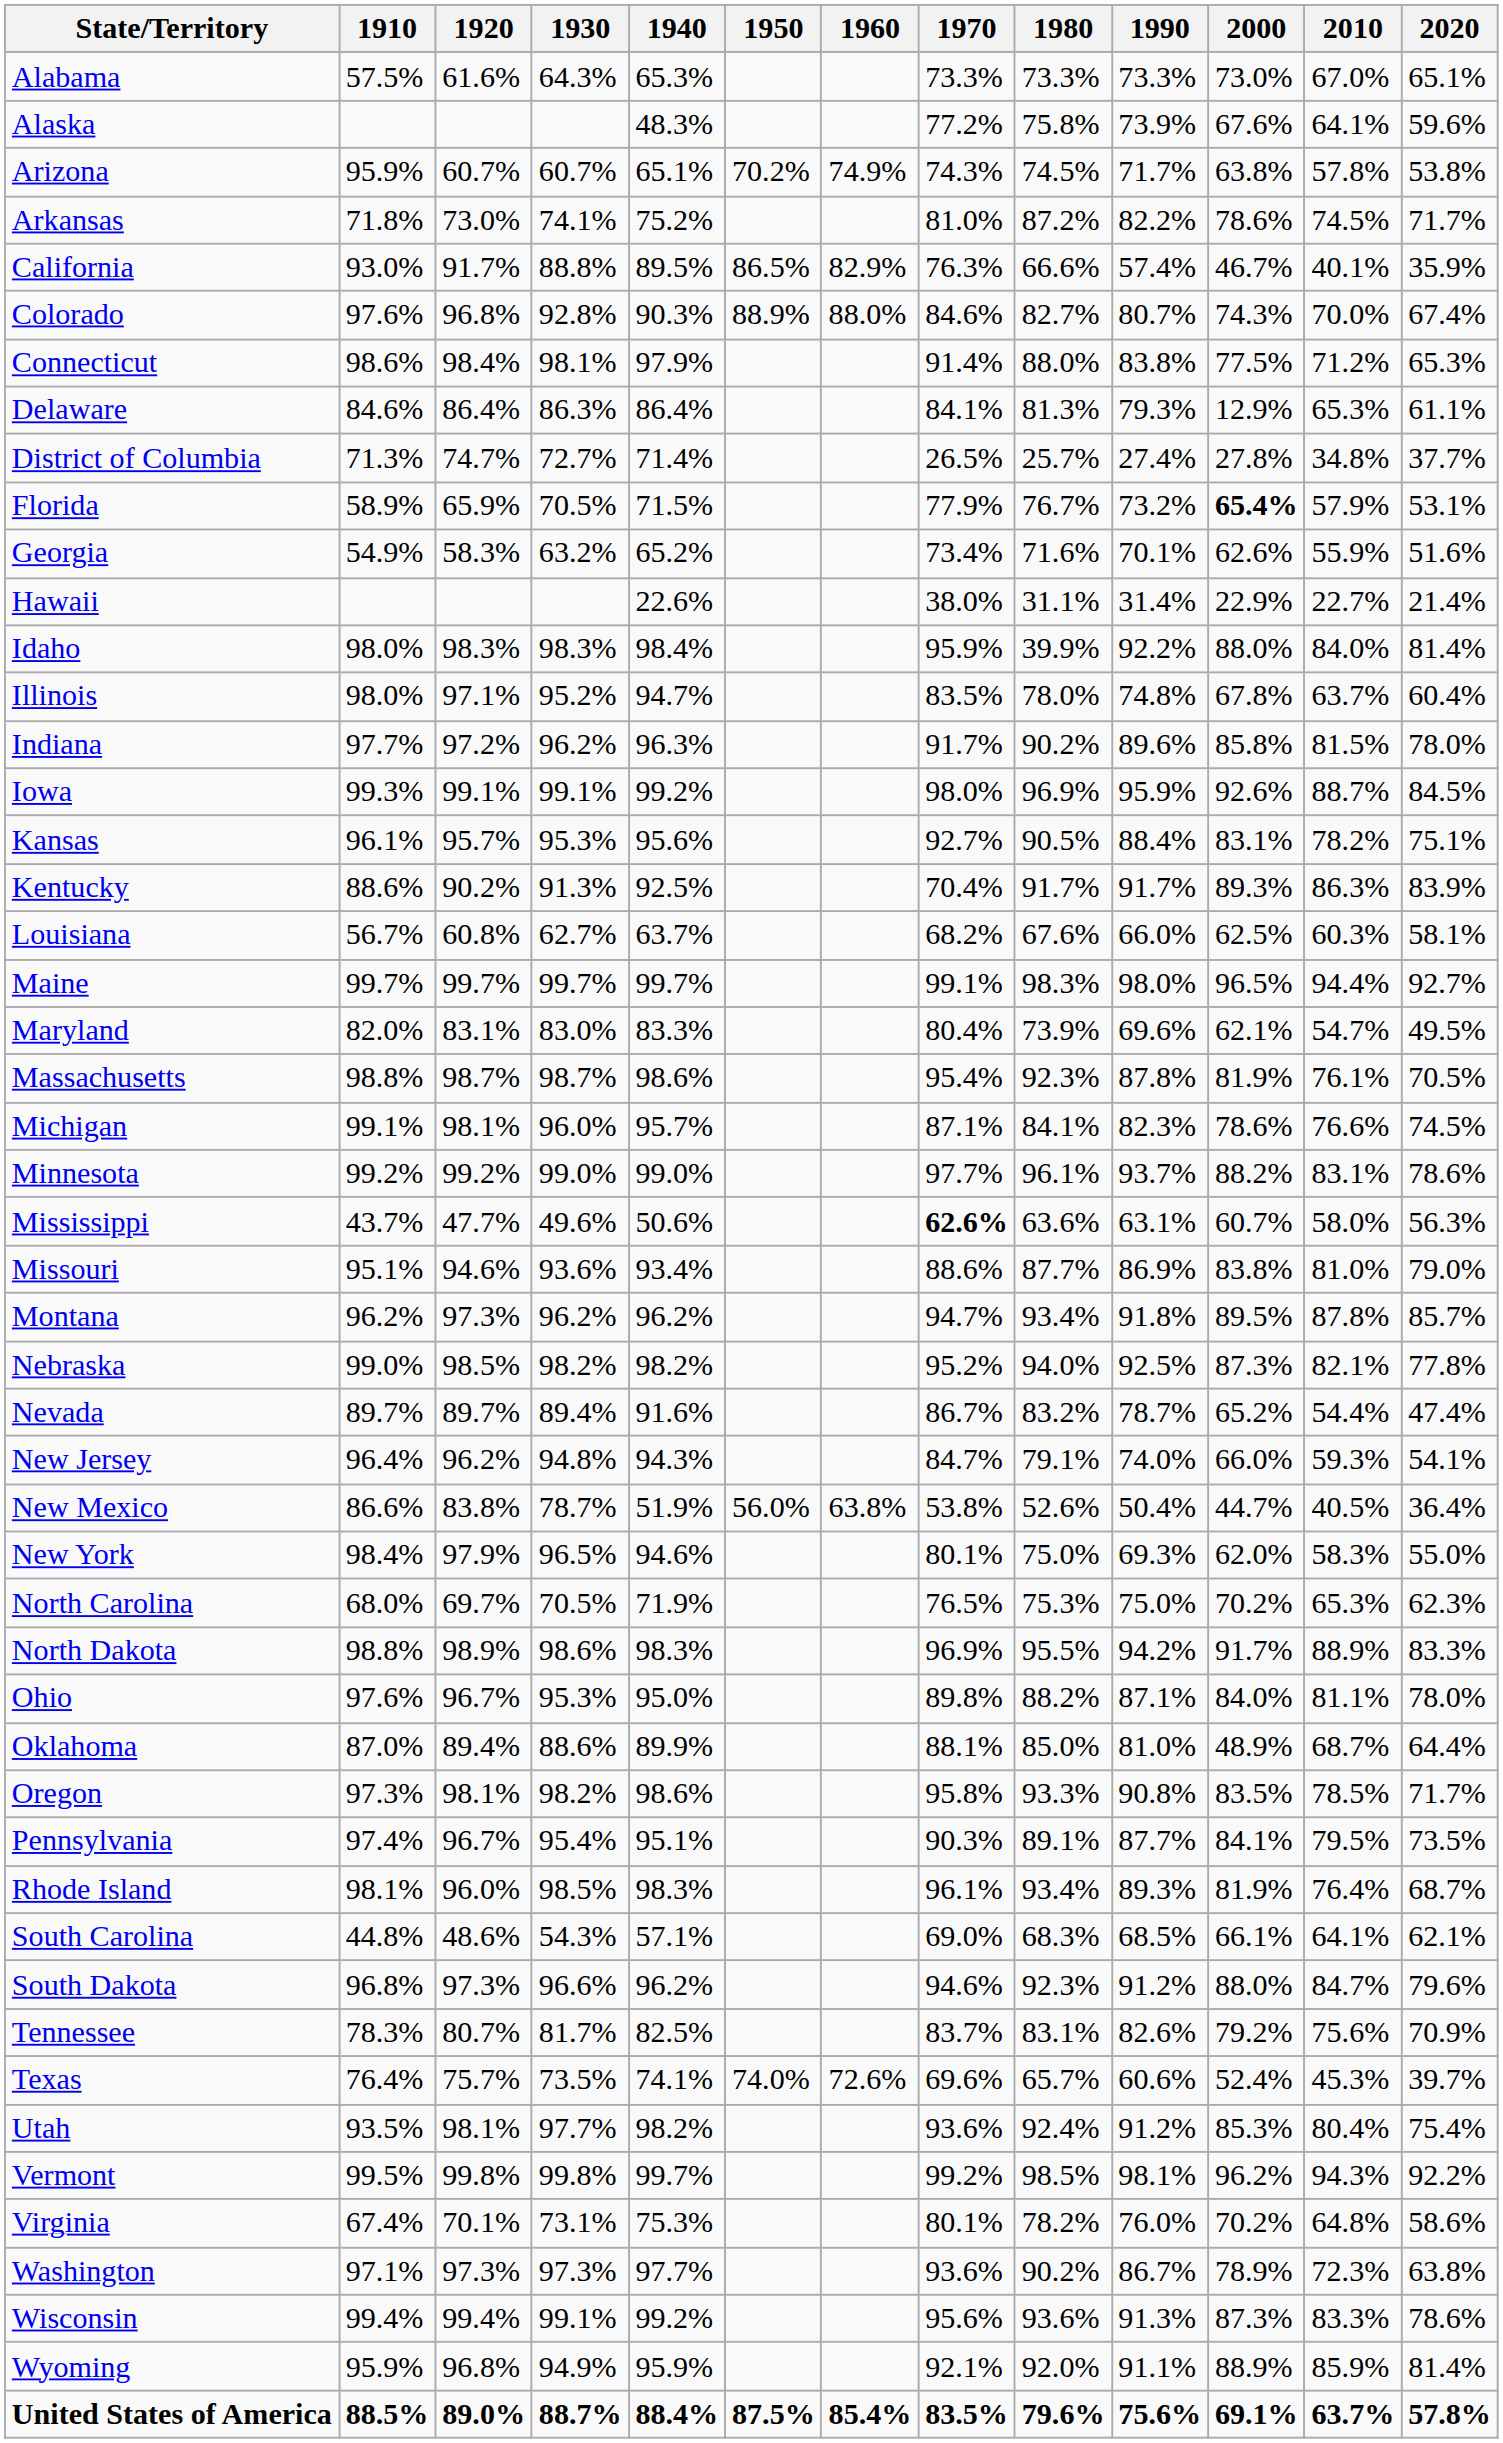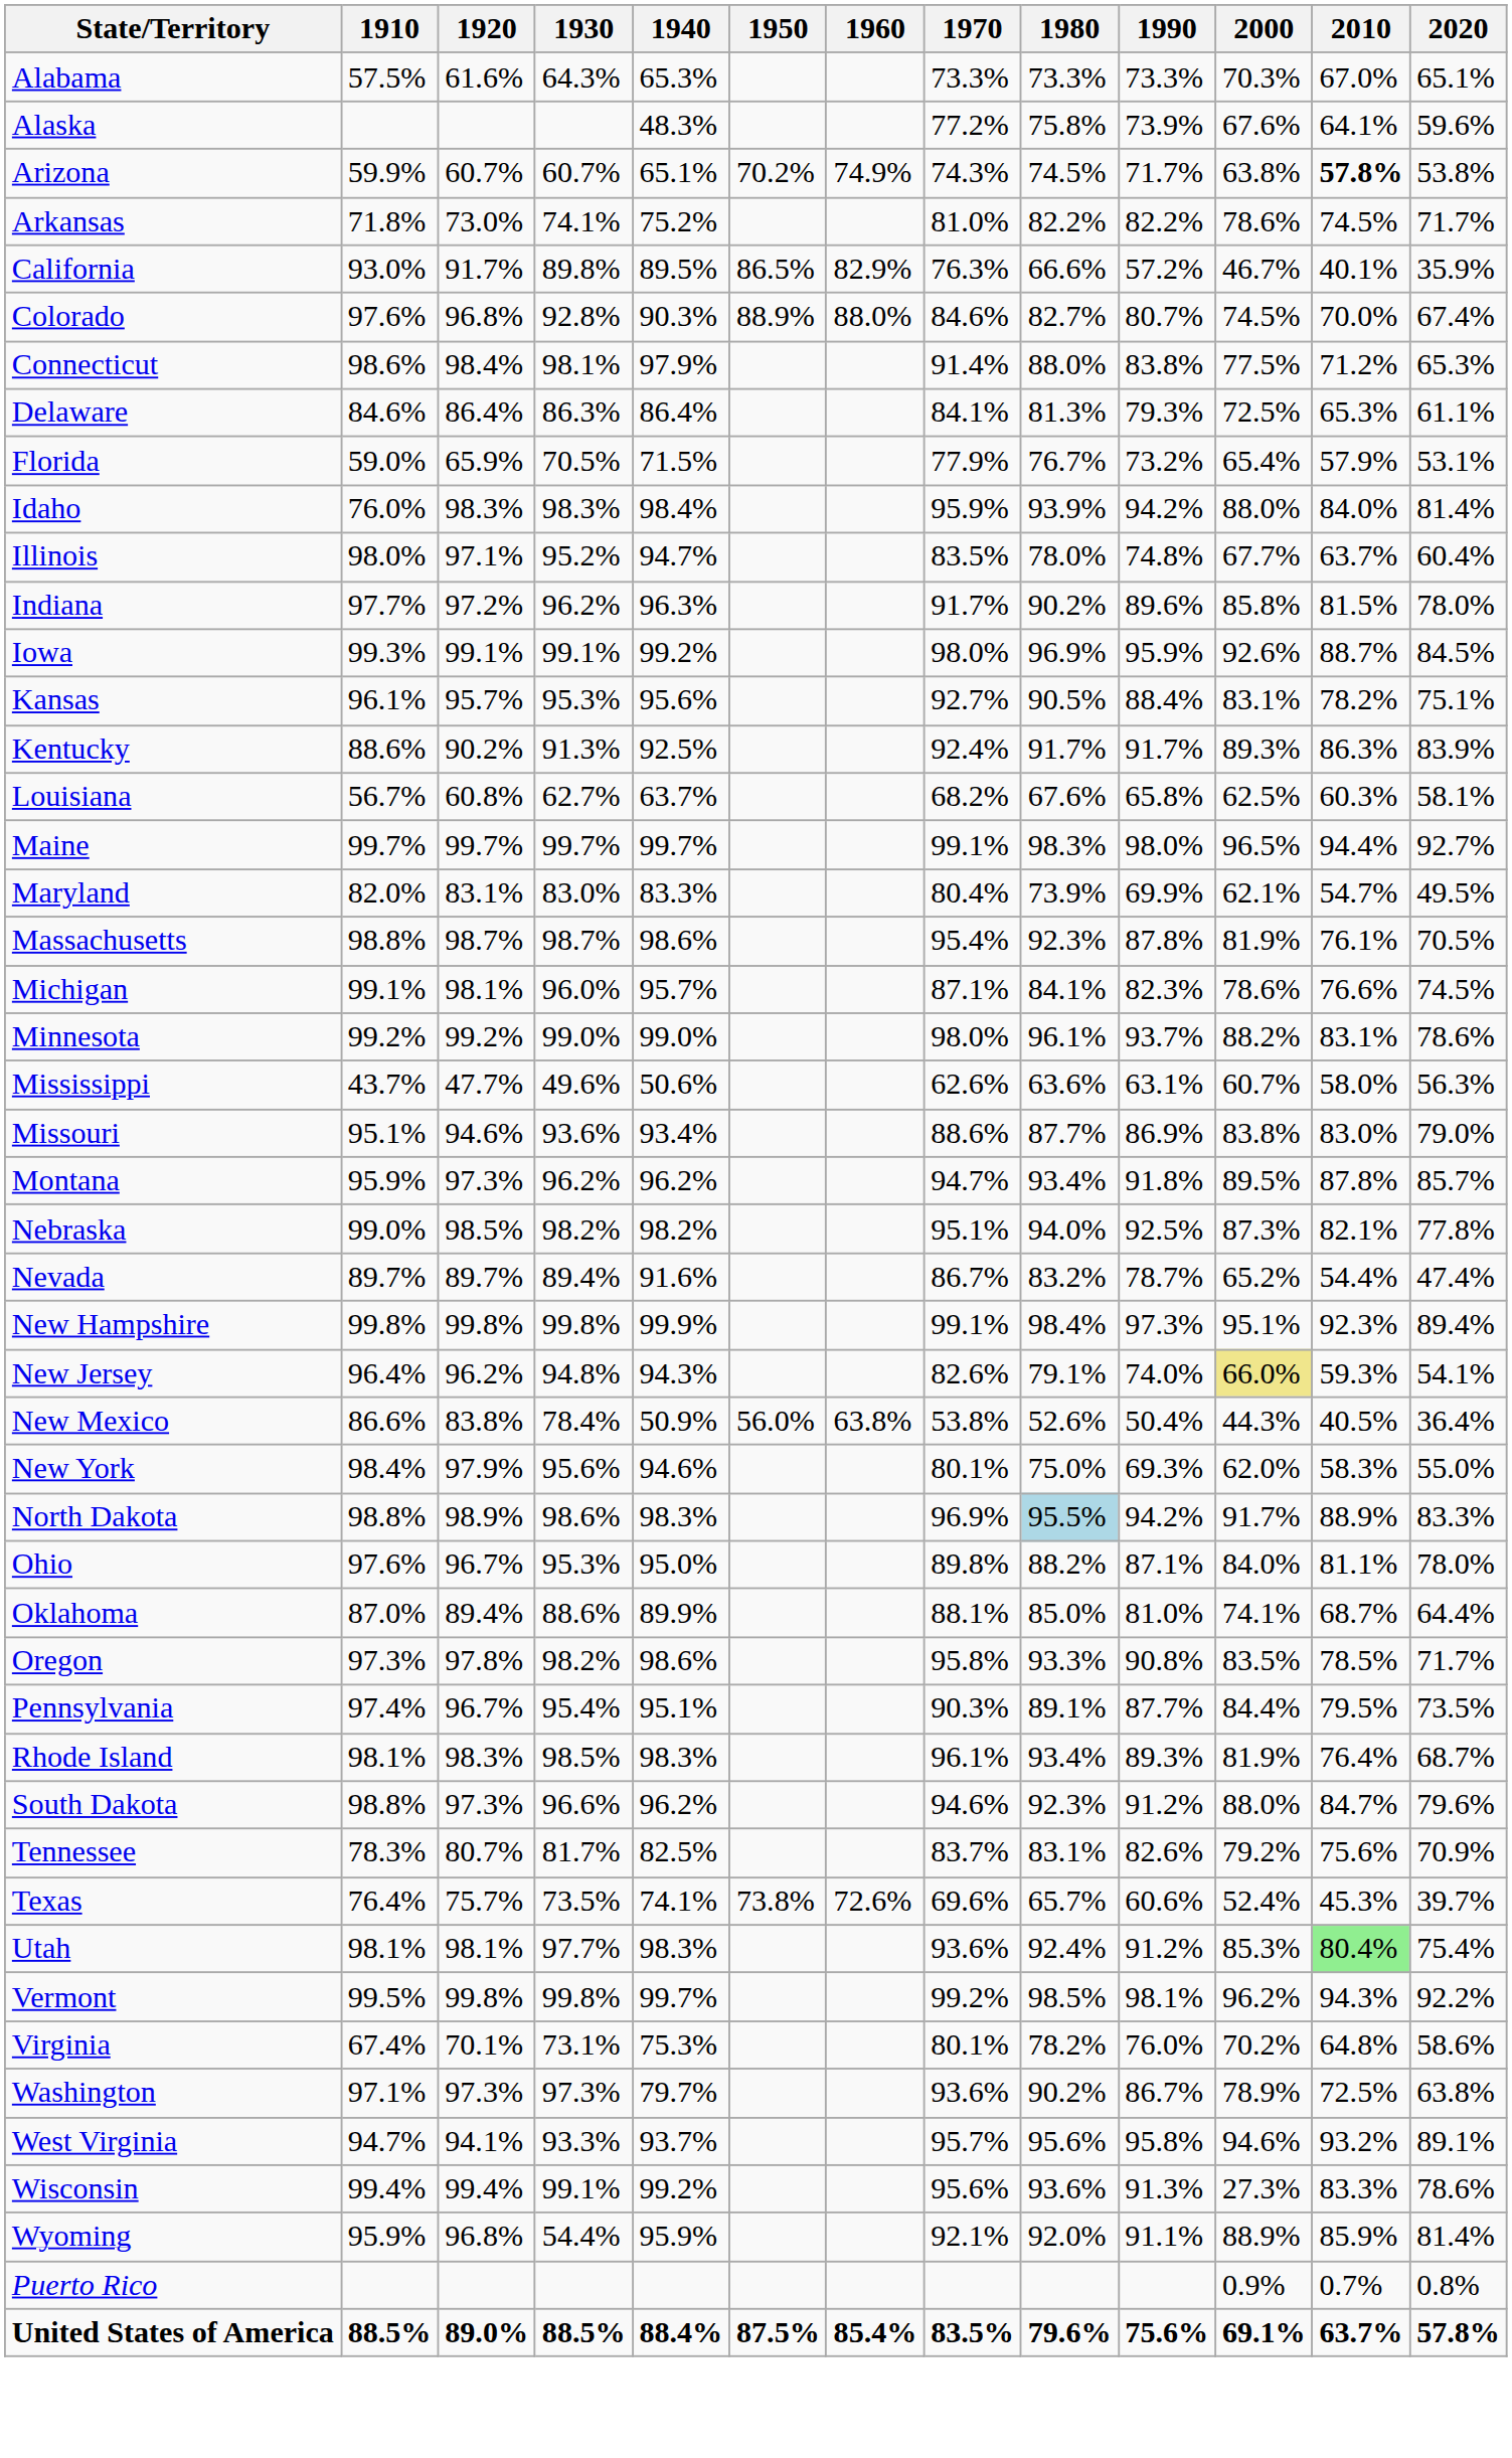Alabama | 2000: 73.0% -> 70.3%
Arizona | 1910: 95.9% -> 59.9%
Arizona | 2010: normal -> bold
Arkansas | 1980: 87.2% -> 82.2%
California | 1930: 88.8% -> 89.8%
California | 1990: 57.4% -> 57.2%
Colorado | 2000: 74.3% -> 74.5%
Delaware | 2000: 12.9% -> 72.5%
- row: District of Columbia | 71.3% | 74.7% | 72.7% | 71.4% | 26.5% | 25.7% | 27.4% | 27.8% | 34.8% | 37.7%
Florida | 1910: 58.9% -> 59.0%
Florida | 2000: bold -> normal
- row: Georgia | 54.9% | 58.3% | 63.2% | 65.2% | 73.4% | 71.6% | 70.1% | 62.6% | 55.9% | 51.6%
- row: Hawaii | 22.6% | 38.0% | 31.1% | 31.4% | 22.9% | 22.7% | 21.4%
Idaho | 1910: 98.0% -> 76.0%
Idaho | 1980: 39.9% -> 93.9%
Idaho | 1990: 92.2% -> 94.2%
Illinois | 2000: 67.8% -> 67.7%
Kentucky | 1970: 70.4% -> 92.4%
Louisiana | 1990: 66.0% -> 65.8%
Maryland | 1990: 69.6% -> 69.9%
Minnesota | 1970: 97.7% -> 98.0%
Mississippi | 1970: bold -> normal
Missouri | 2010: 81.0% -> 83.0%
Montana | 1910: 96.2% -> 95.9%
Nebraska | 1970: 95.2% -> 95.1%
+ row: New Hampshire | 99.8% | 99.8% | 99.8% | 99.9% | 99.1% | 98.4% | 97.3% | 95.1% | 92.3% | 89.4%
New Jersey | 1970: 84.7% -> 82.6%
New Jersey | 2000: no background -> khaki background
New Mexico | 1930: 78.7% -> 78.4%
New Mexico | 1940: 51.9% -> 50.9%
New Mexico | 2000: 44.7% -> 44.3%
New York | 1930: 96.5% -> 95.6%
- row: North Carolina | 68.0% | 69.7% | 70.5% | 71.9% | 76.5% | 75.3% | 75.0% | 70.2% | 65.3% | 62.3%
North Dakota | 1980: no background -> lightblue background
Oklahoma | 2000: 48.9% -> 74.1%
Oregon | 1920: 98.1% -> 97.8%
Pennsylvania | 2000: 84.1% -> 84.4%
Rhode Island | 1920: 96.0% -> 98.3%
- row: South Carolina | 44.8% | 48.6% | 54.3% | 57.1% | 69.0% | 68.3% | 68.5% | 66.1% | 64.1% | 62.1%
South Dakota | 1910: 96.8% -> 98.8%
Texas | 1950: 74.0% -> 73.8%
Utah | 1910: 93.5% -> 98.1%
Utah | 1940: 98.2% -> 98.3%
Utah | 2010: no background -> lightgreen background
Washington | 1940: 97.7% -> 79.7%
Washington | 2010: 72.3% -> 72.5%
+ row: West Virginia | 94.7% | 94.1% | 93.3% | 93.7% | 95.7% | 95.6% | 95.8% | 94.6% | 93.2% | 89.1%
Wisconsin | 2000: 87.3% -> 27.3%
Wyoming | 1930: 94.9% -> 54.4%
+ row: Puerto Rico | 0.9% | 0.7% | 0.8%
United States of America | 1930: 88.7% -> 88.5%
